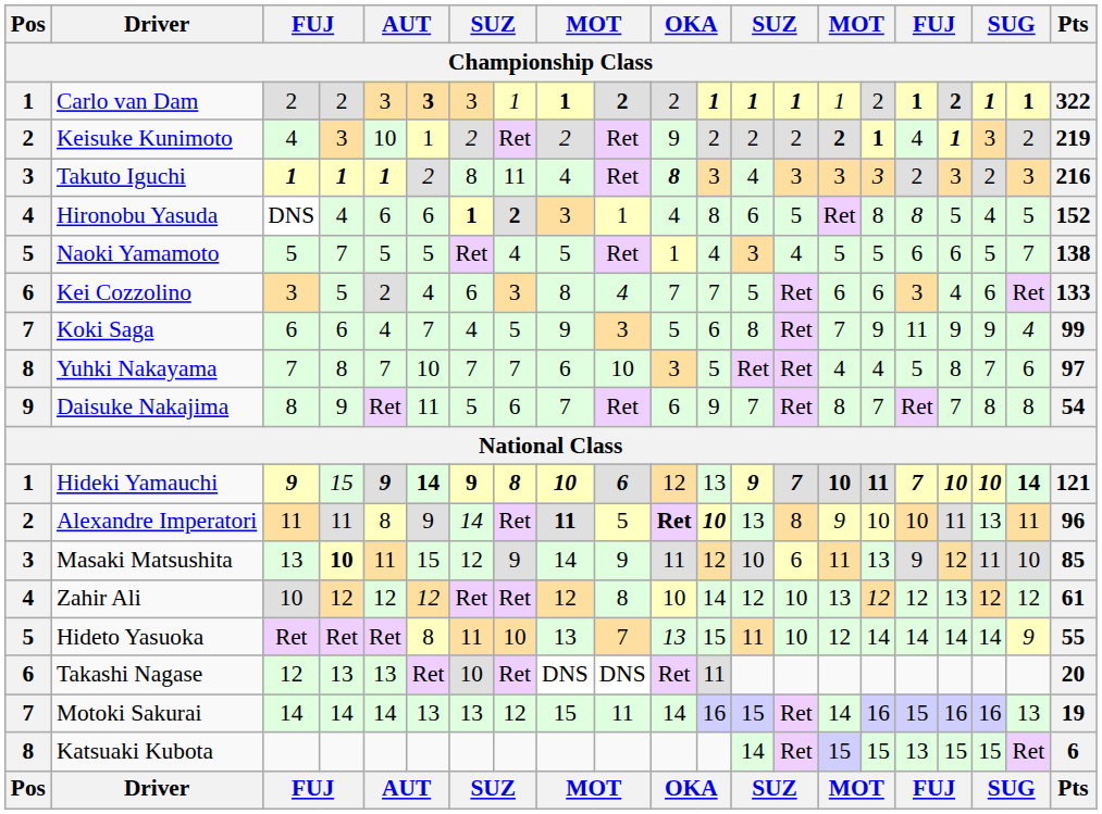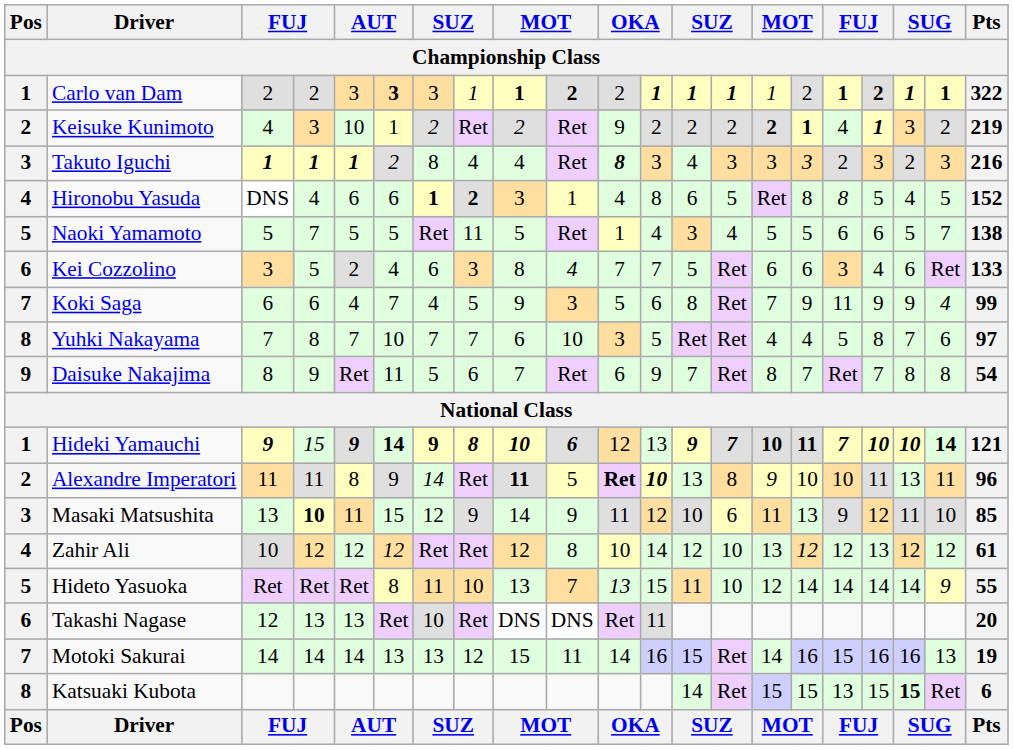Takuto Iguchi | column 8: 11 -> 4
Naoki Yamamoto | column 8: 4 -> 11
Katsuaki Kubota | column 19: normal -> bold
